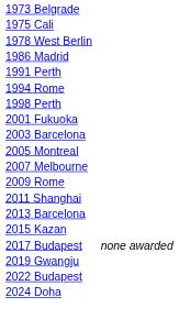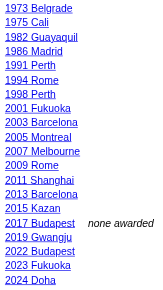- row: 1978 West Berlin
+ row: 1982 Guayaquil
+ row: 2023 Fukuoka
